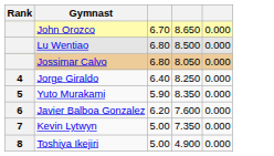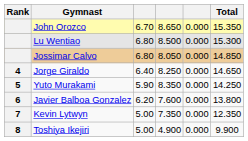+ column: Total | 15.350 | 15.300 | 14.850 | 14.650 | 14.250 | 13.800 | 12.350 | 9.900
